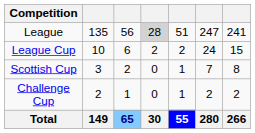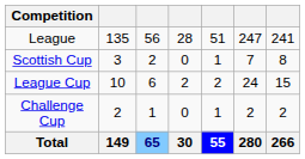League | column 4: lightgrey background -> no background
rows swapped: Scottish Cup <-> League Cup
